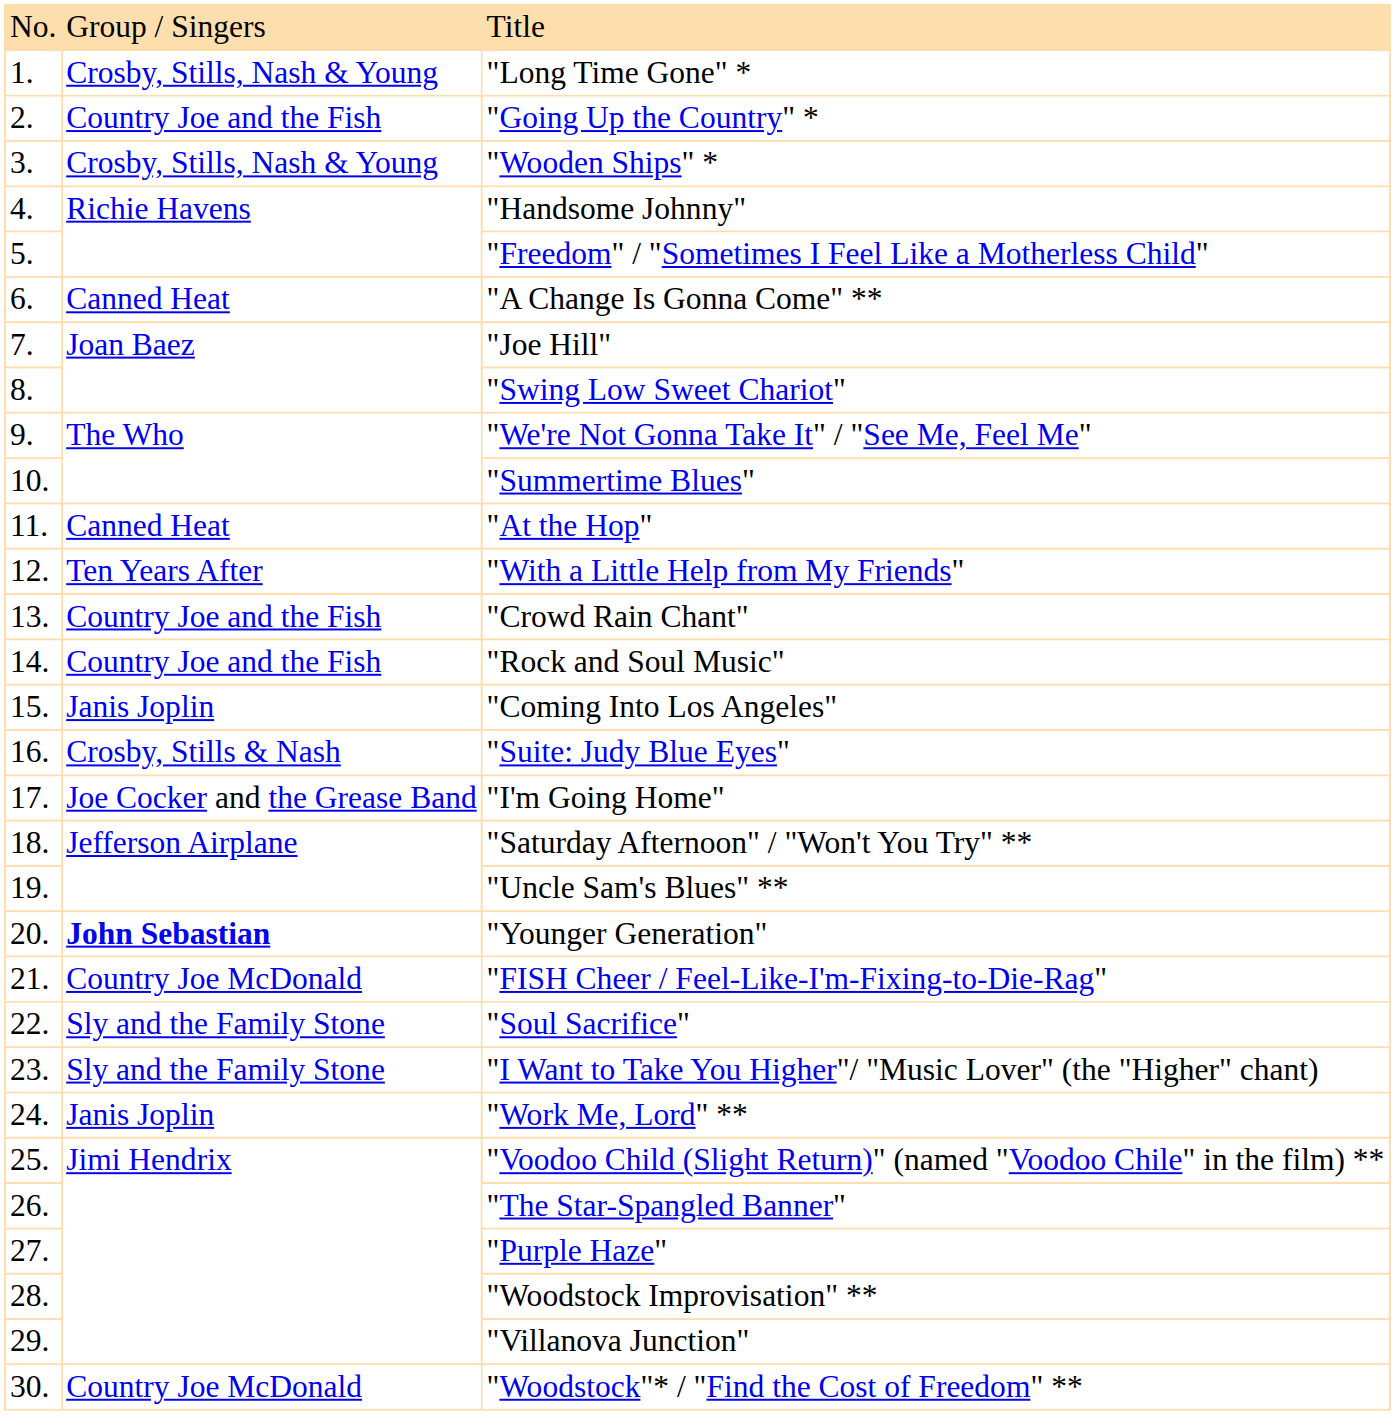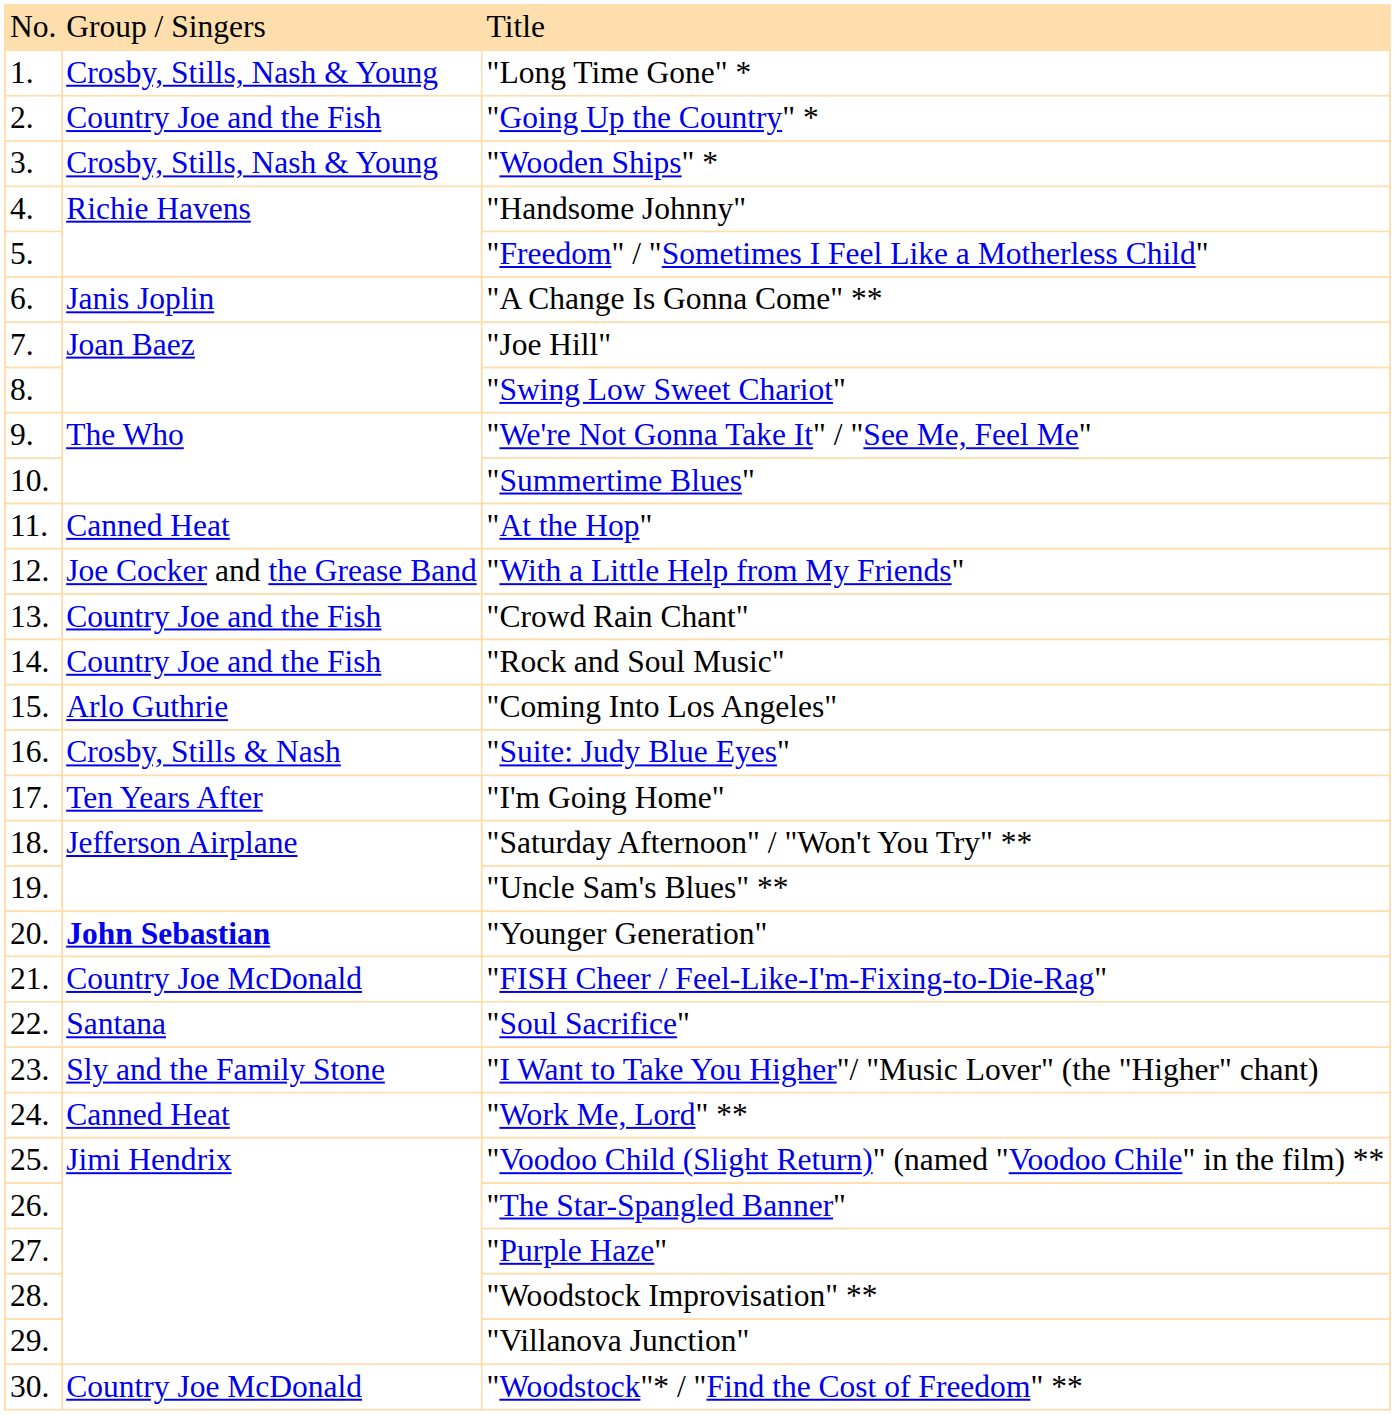"A Change Is Gonna Come" ** | column 2: Canned Heat -> Janis Joplin
"With a Little Help from My Friends" | column 2: Ten Years After -> Joe Cocker and the Grease Band
"Coming Into Los Angeles" | column 2: Janis Joplin -> Arlo Guthrie
"I'm Going Home" | column 2: Joe Cocker and the Grease Band -> Ten Years After
"Soul Sacrifice" | column 2: Sly and the Family Stone -> Santana
"Work Me, Lord" ** | column 2: Janis Joplin -> Canned Heat
